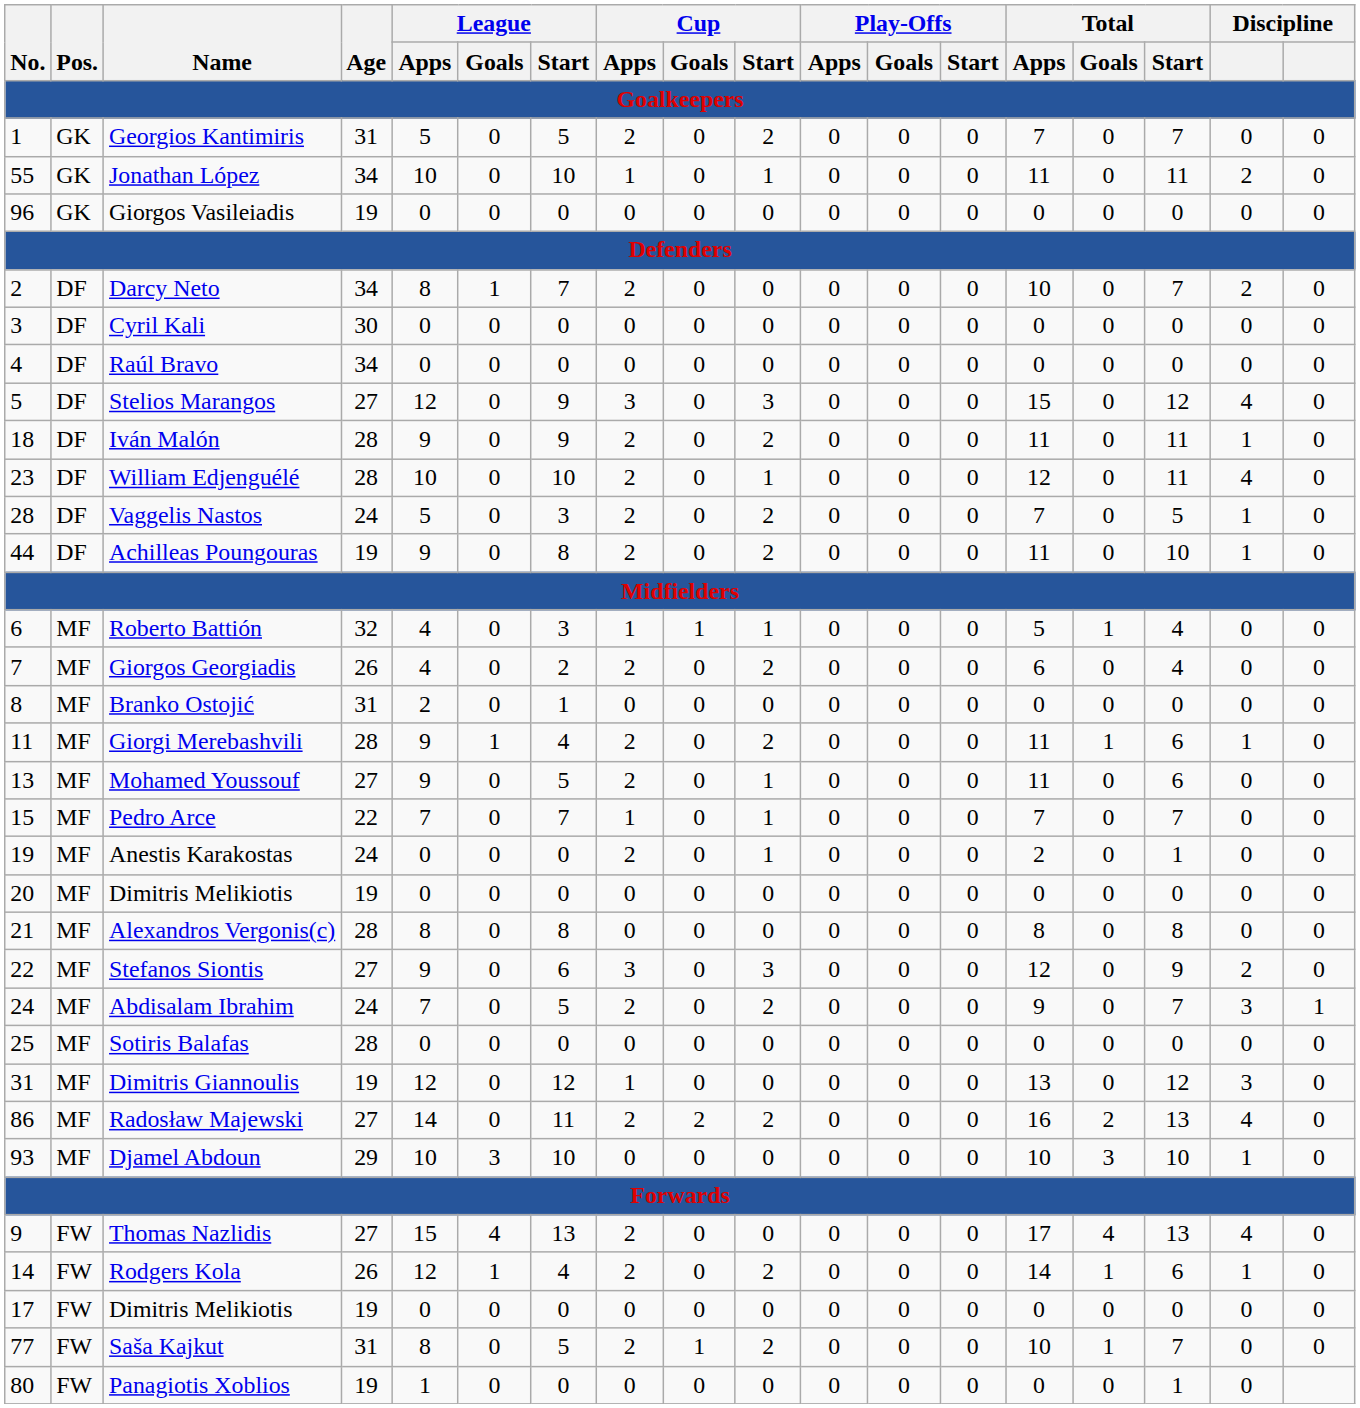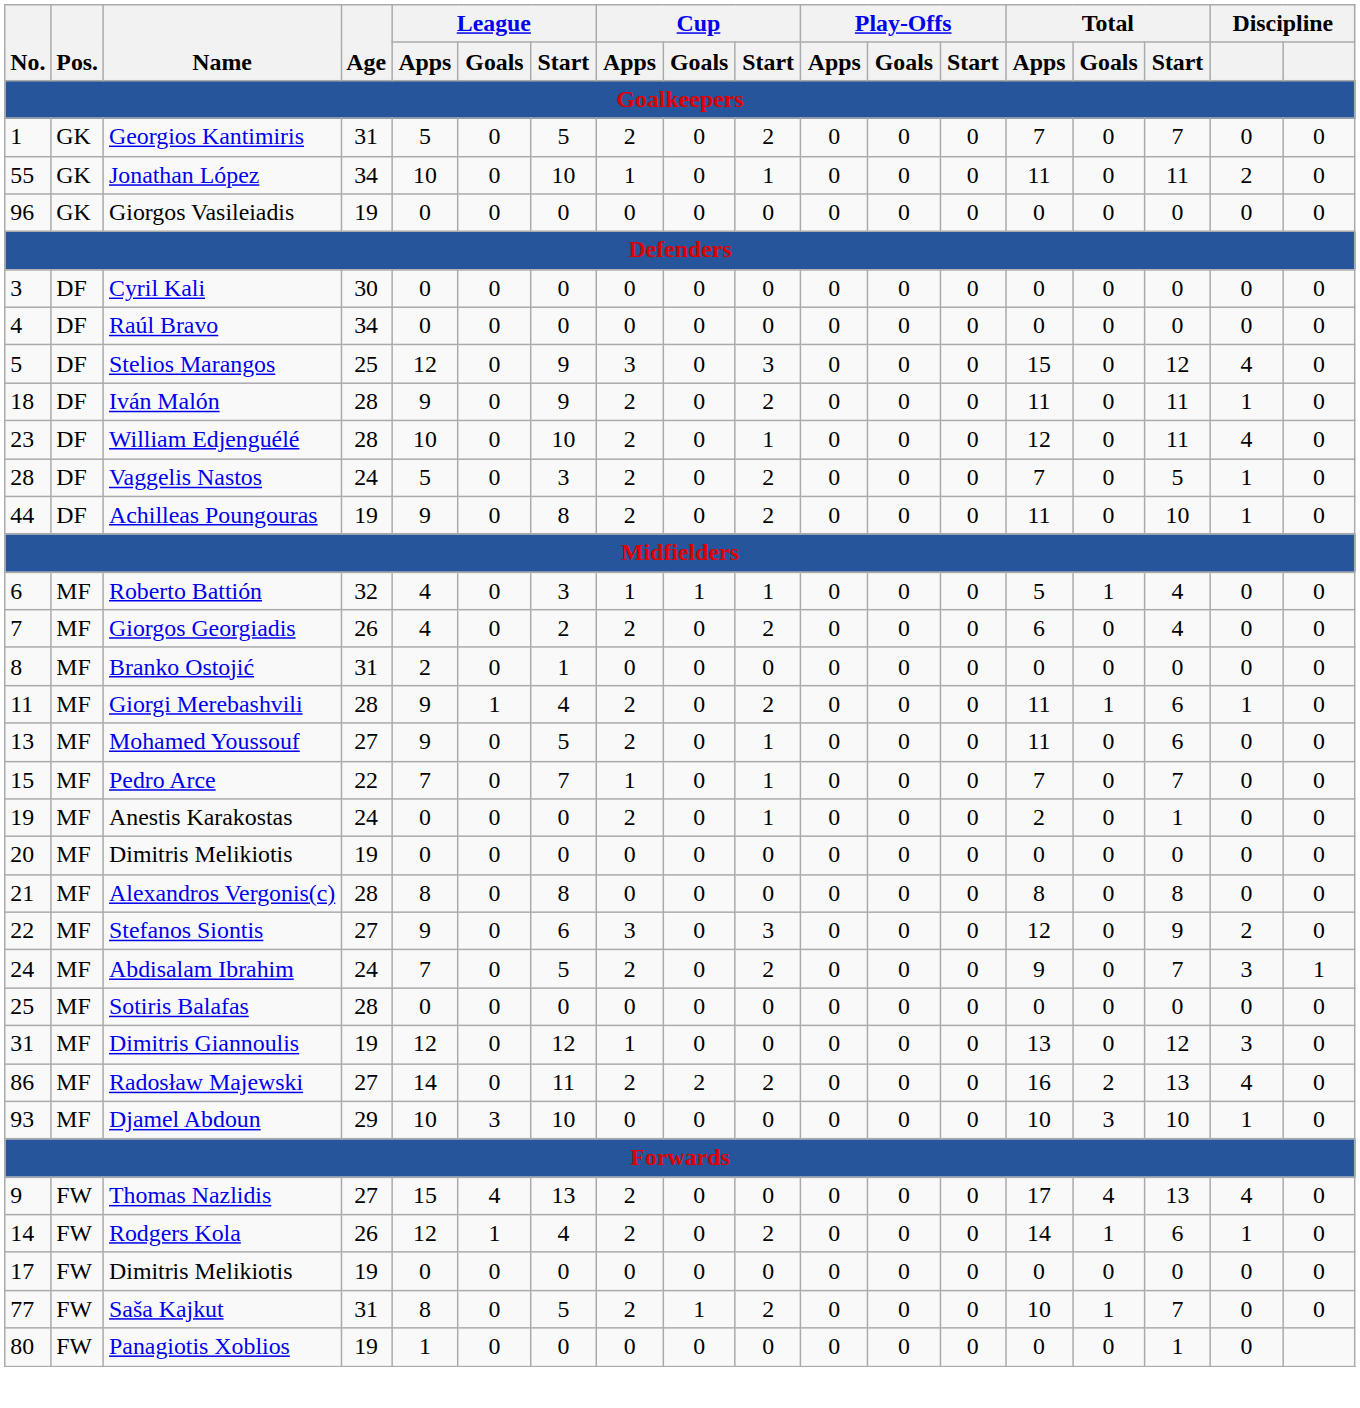- row: 2 | DF | Darcy Neto | 34 | 8 | 1 | 7 | 2 | 0 | 0 | 0 | 0 | 0 | 10 | 0 | 7 | 2 | 0
Stelios Marangos | Age: 27 -> 25
